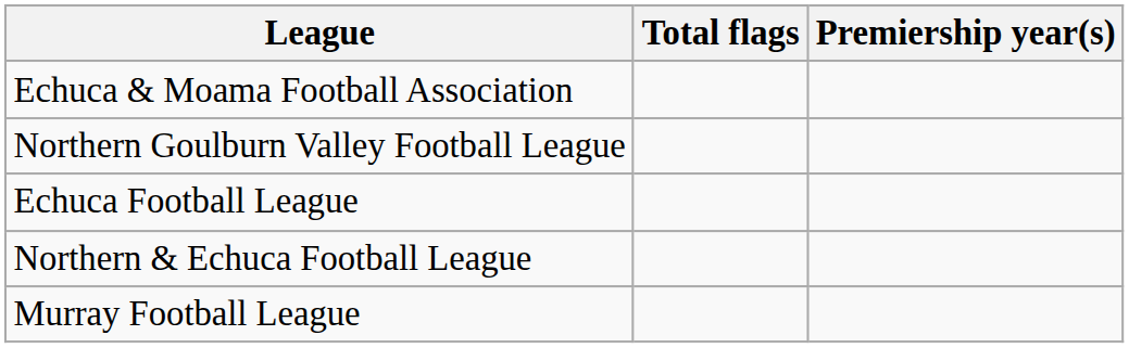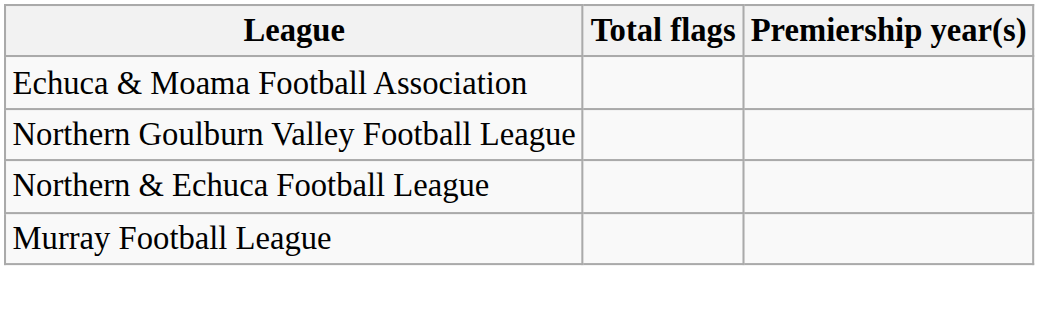- row: Echuca Football League
